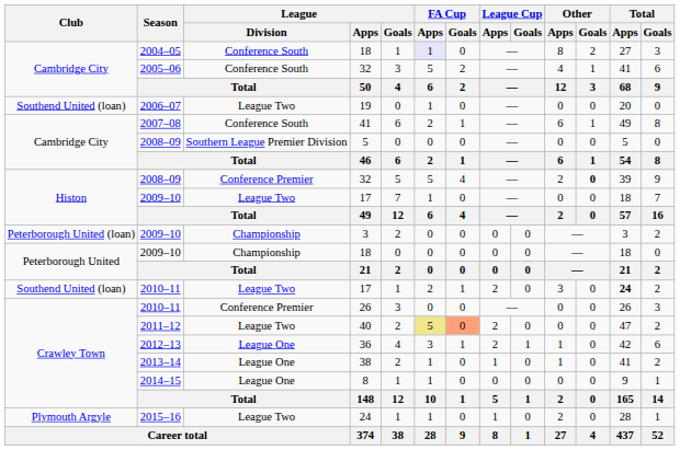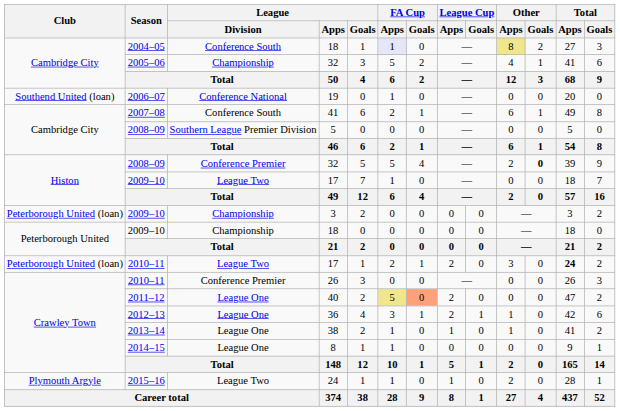2004–05 / 18 | Other / Apps: no background -> khaki background
2005–06 / 32 | League / Division: Conference South -> Championship
19 | League / Division: League Two -> Conference National
2010–11 / 17 | Club: Southend United (loan) -> Peterborough United (loan)
40 | League / Division: League Two -> League One
